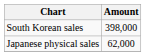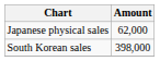rows swapped: Japanese physical sales <-> South Korean sales
